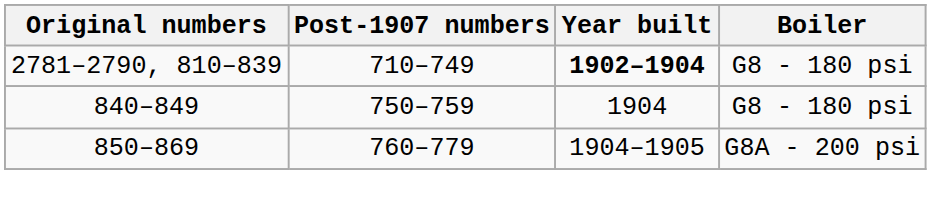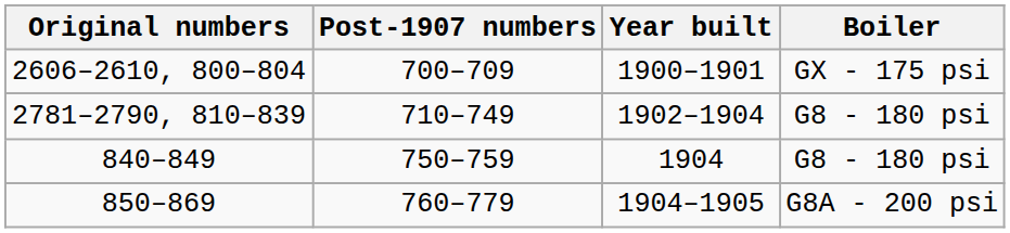+ row: 2606–2610, 800–804 | 700–709 | 1900–1901 | GX - 175 psi
2781–2790, 810–839 | Year built: bold -> normal
